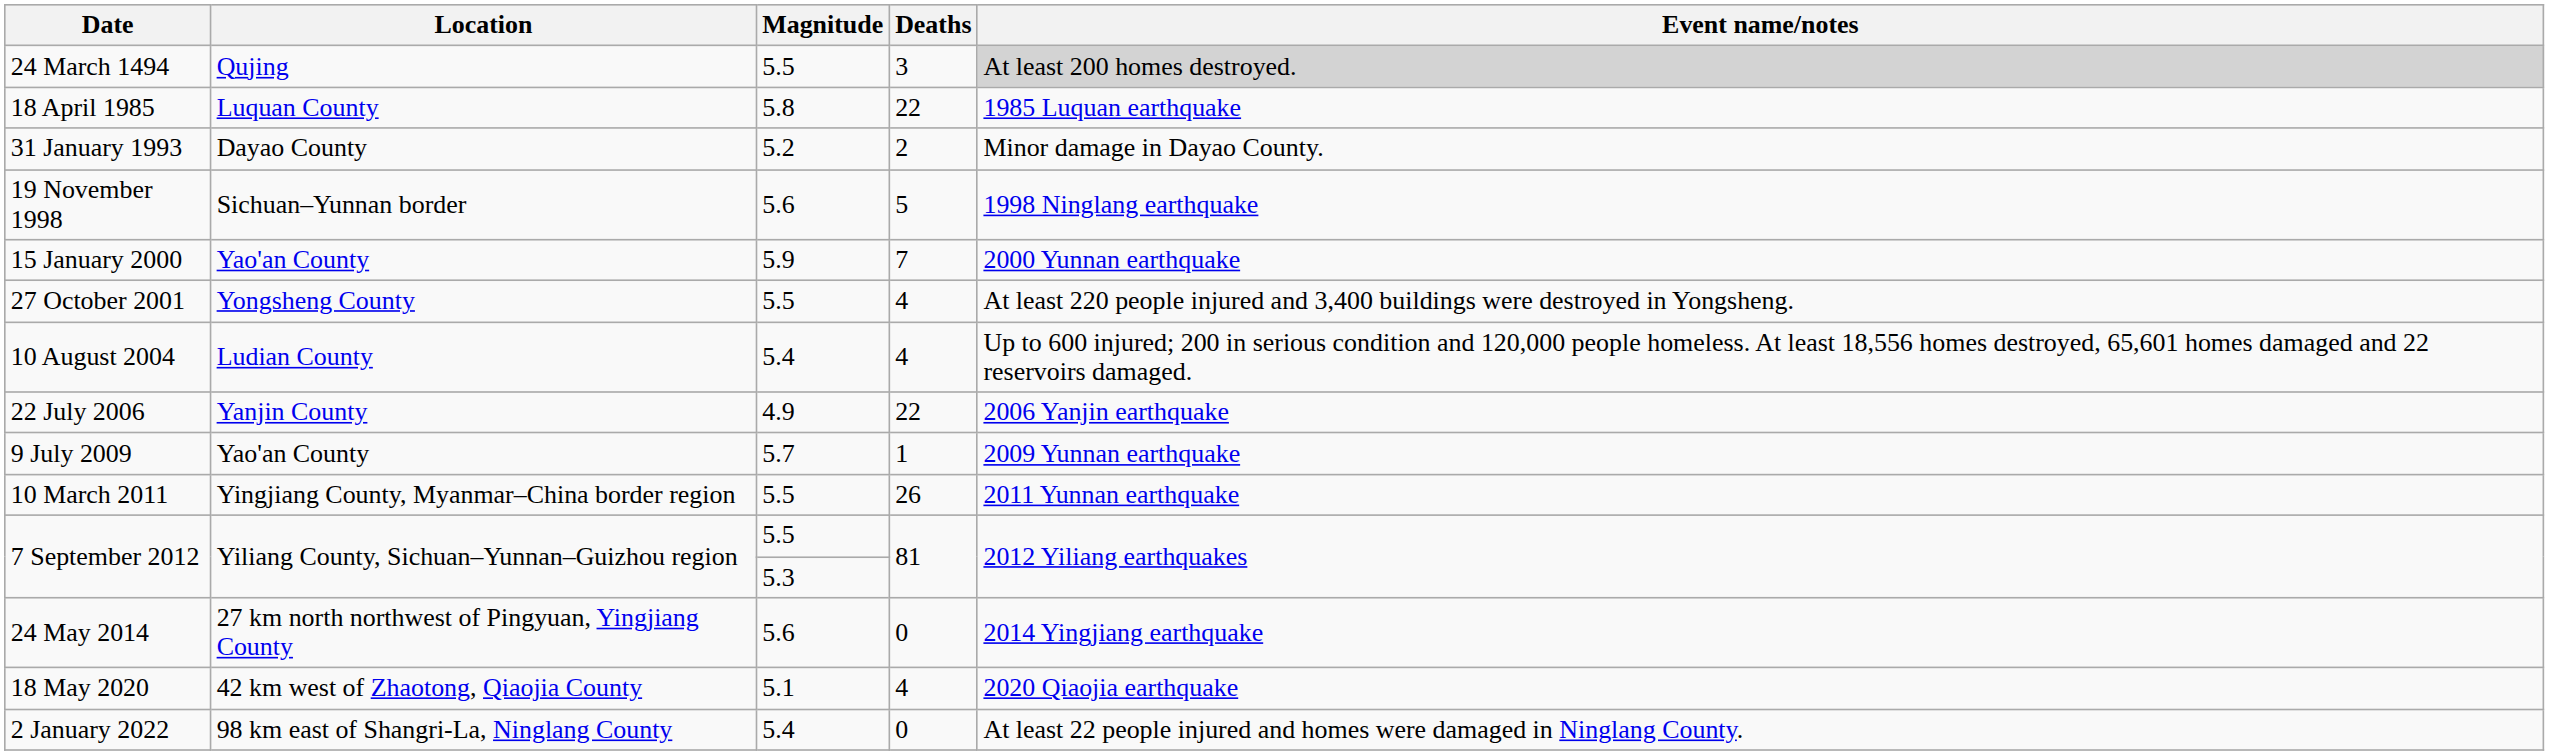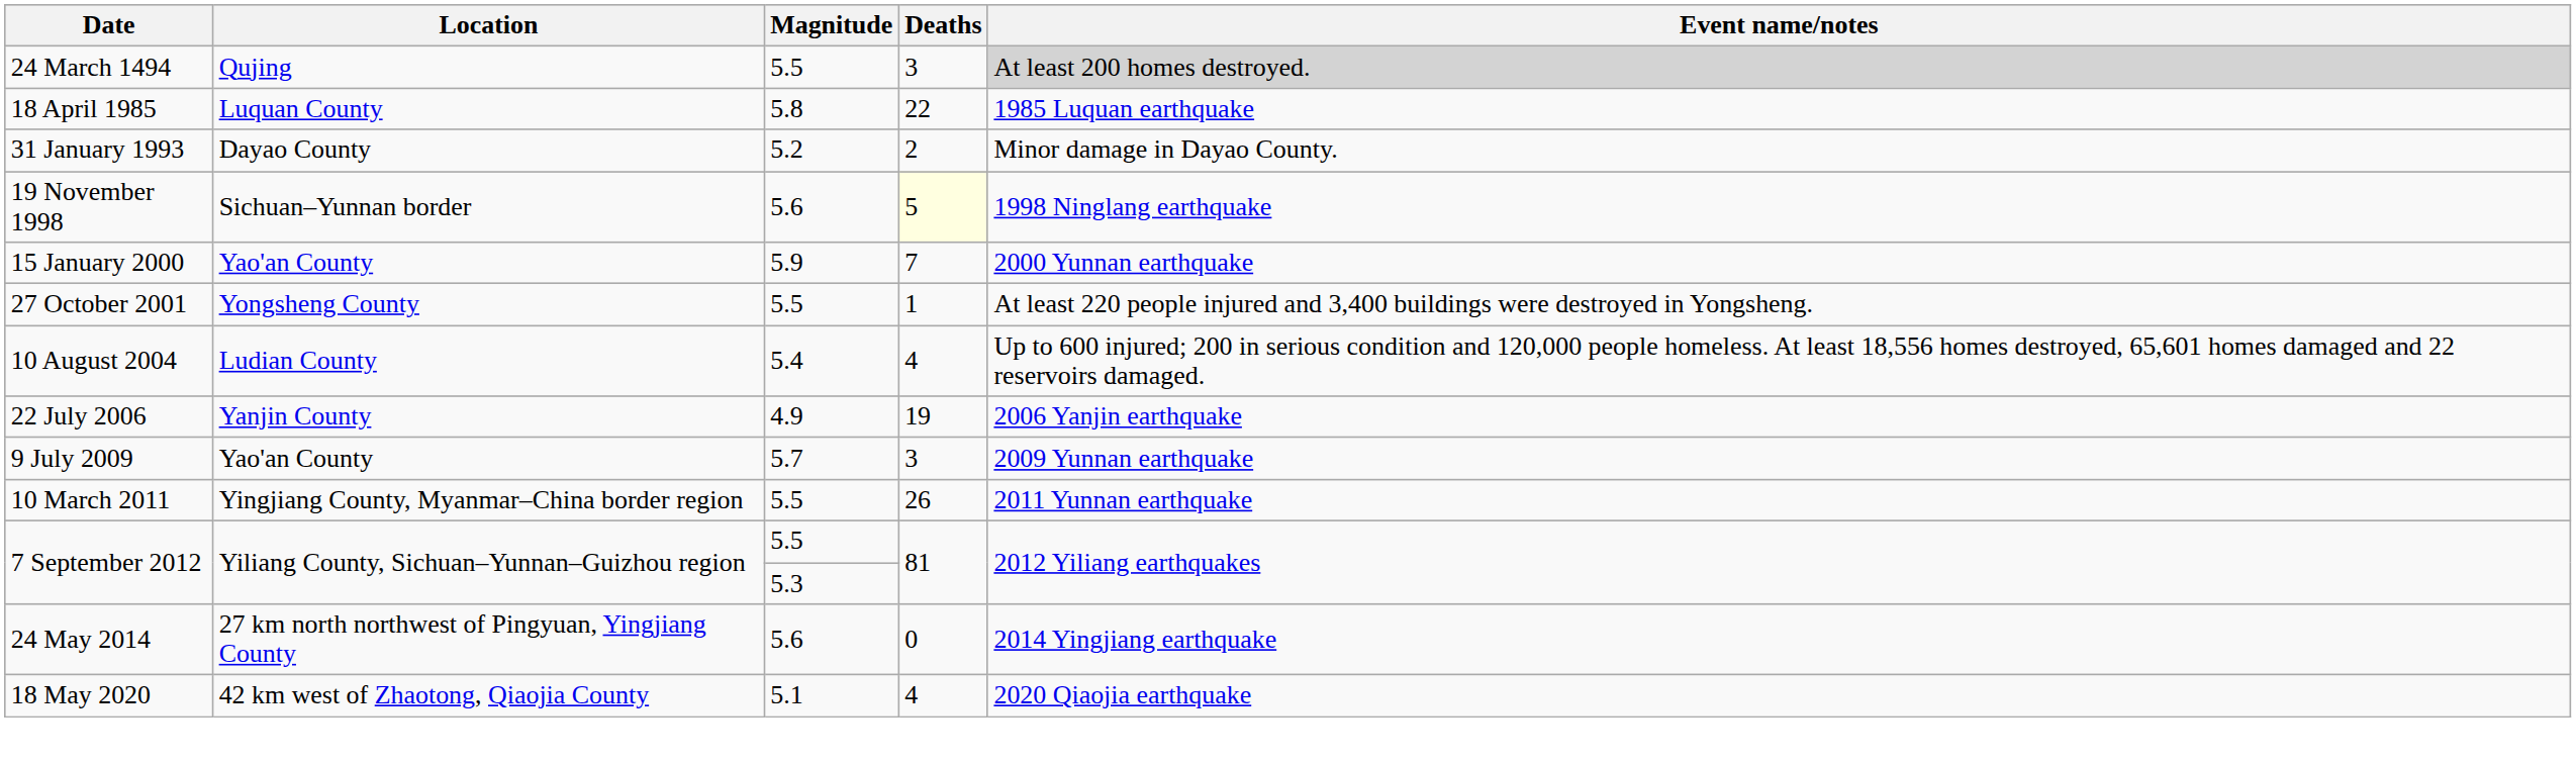19 November 1998 | Deaths: no background -> lightyellow background
27 October 2001 | Deaths: 4 -> 1
22 July 2006 | Deaths: 22 -> 19
9 July 2009 | Deaths: 1 -> 3
- row: 2 January 2022 | 98 km east of Shangri-La, Ninglang County | 5.4 | 0 | At least 22 people injured and homes were damaged in Ninglang County.
